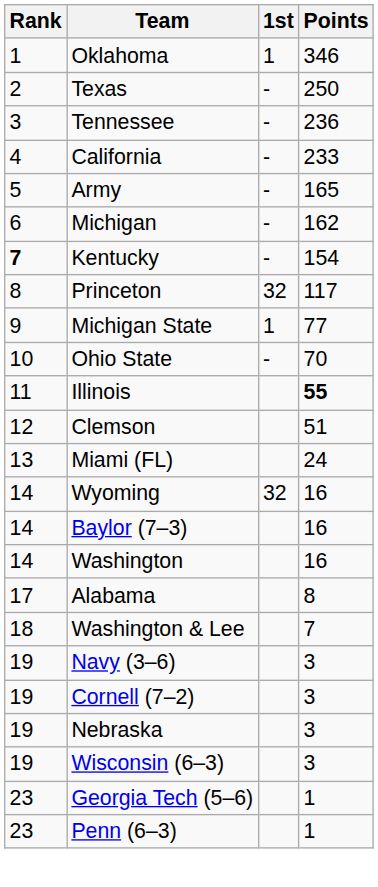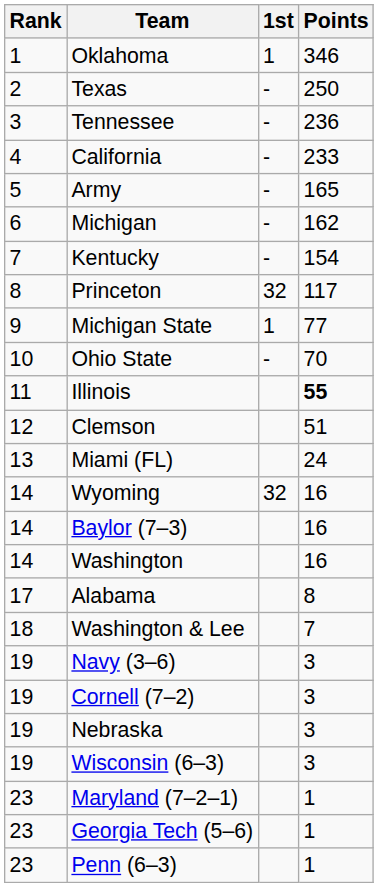Kentucky | Rank: bold -> normal
+ row: 23 | Maryland (7–2–1) | 1
